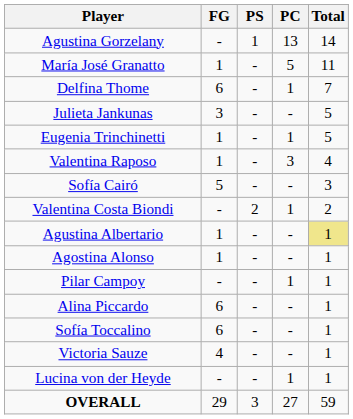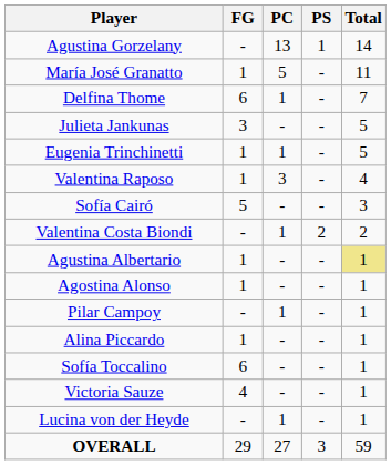columns swapped: PC <-> PS
Alina Piccardo | FG: 6 -> 1
